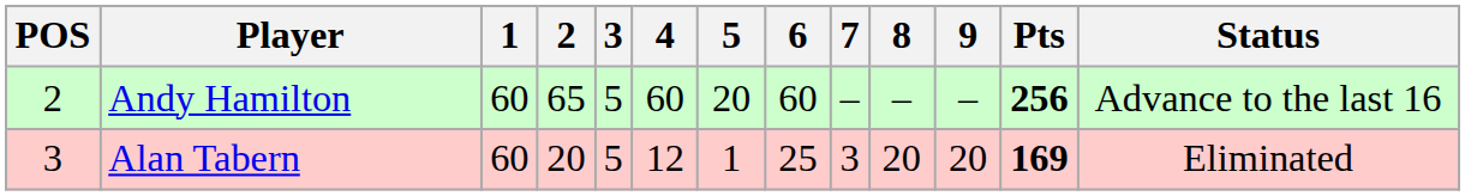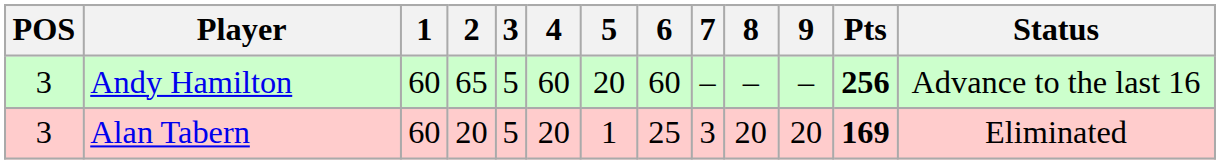Andy Hamilton | POS: 2 -> 3
Alan Tabern | 4: 12 -> 20
